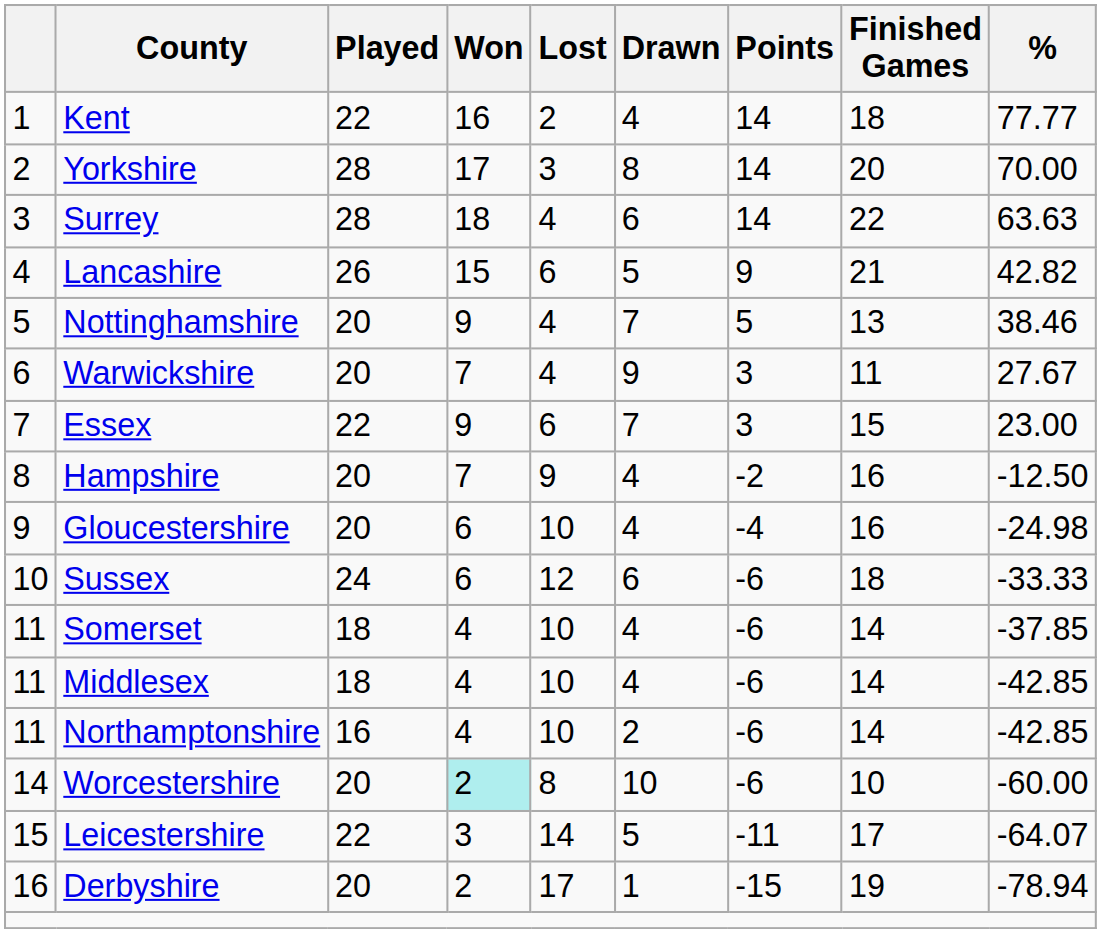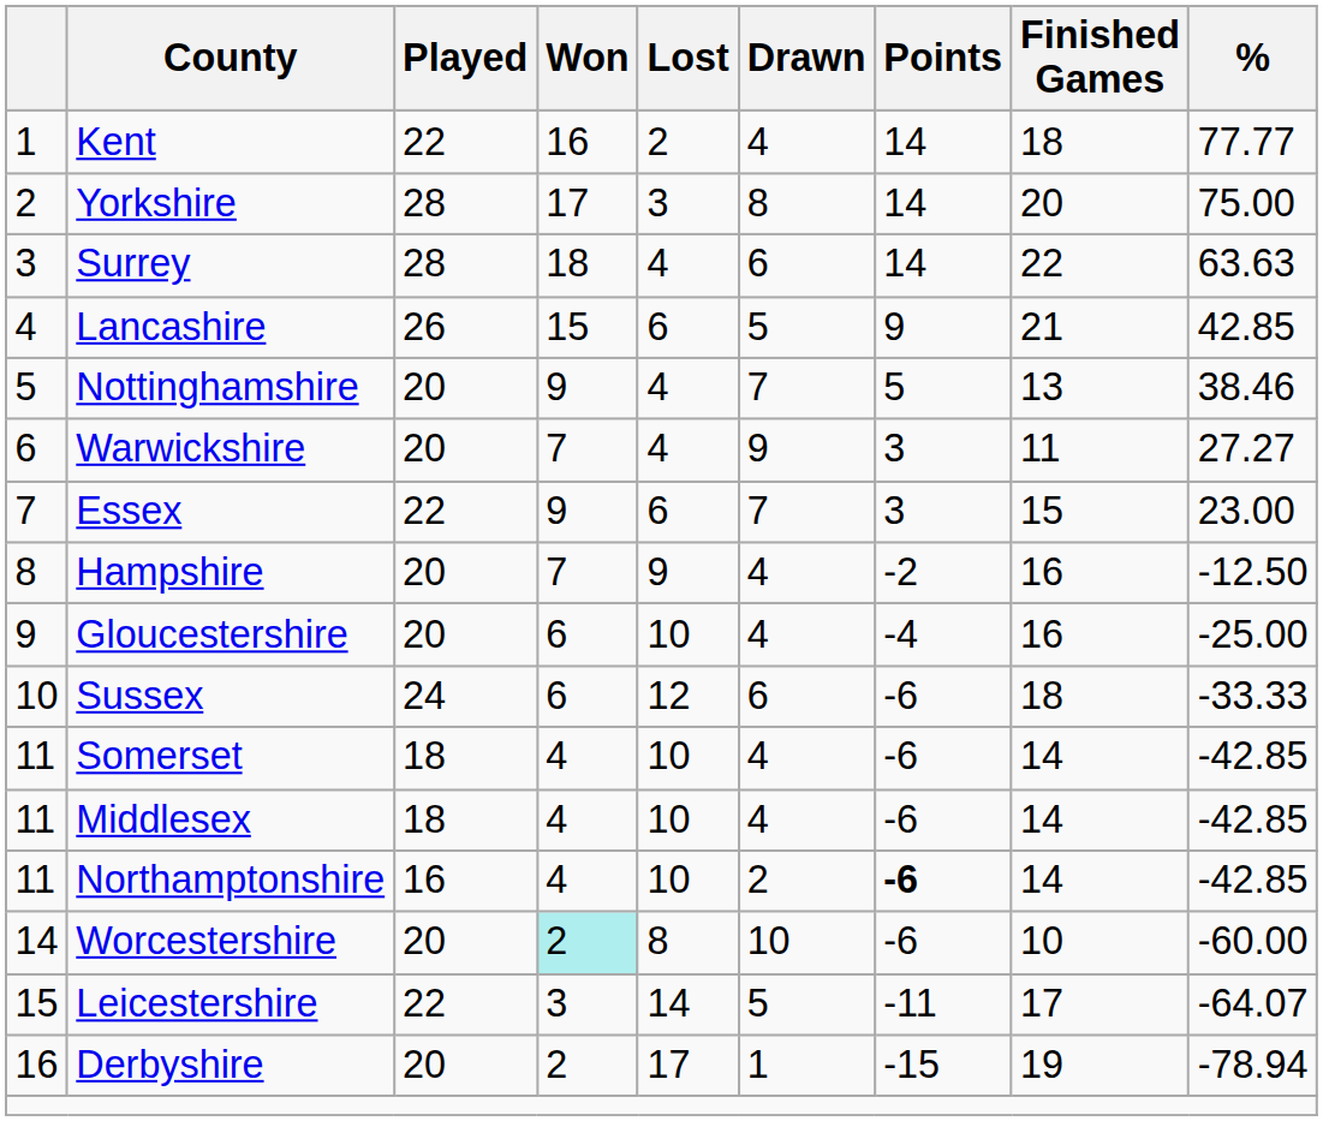Yorkshire | %: 70.00 -> 75.00
Lancashire | %: 42.82 -> 42.85
Warwickshire | %: 27.67 -> 27.27
Gloucestershire | %: -24.98 -> -25.00
Somerset | %: -37.85 -> -42.85
Northamptonshire | Points: normal -> bold
